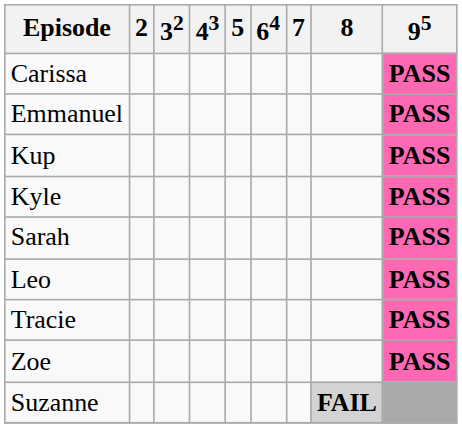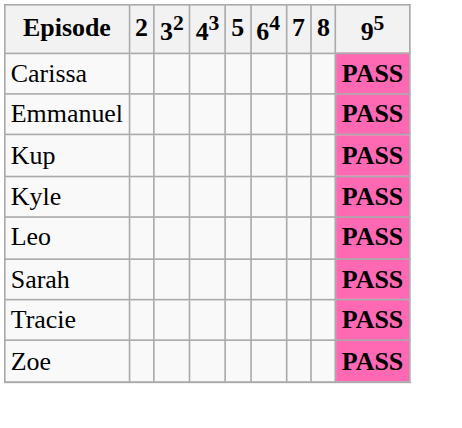rows swapped: Leo <-> Sarah
- row: Suzanne | FAIL
